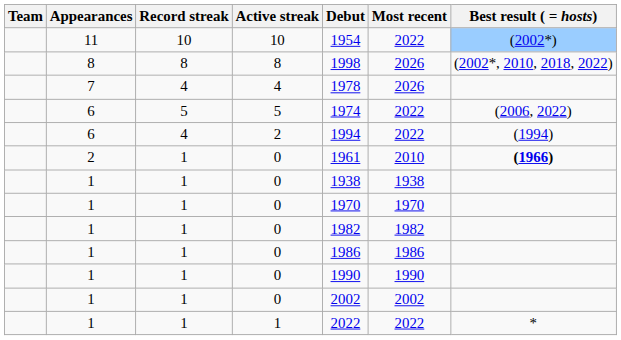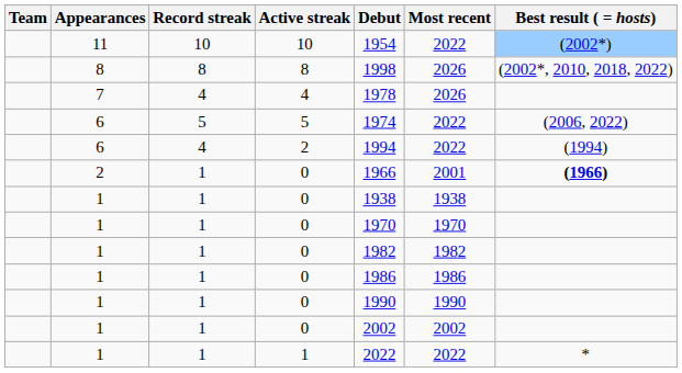2 / 0 | Debut: 1961 -> 1966
2 / 0 | Most recent: 2010 -> 2001
